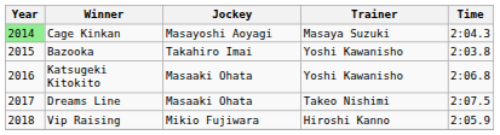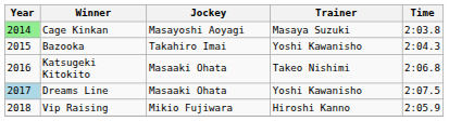Cage Kinkan | Time: 2:04.3 -> 2:03.8
Bazooka | Time: 2:03.8 -> 2:04.3
Katsugeki Kitokito | Trainer: Yoshi Kawanisho -> Takeo Nishimi
Dreams Line | Year: no background -> lightblue background
Dreams Line | Trainer: Takeo Nishimi -> Yoshi Kawanisho
